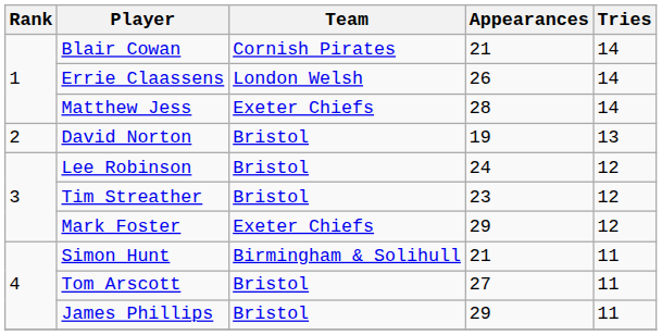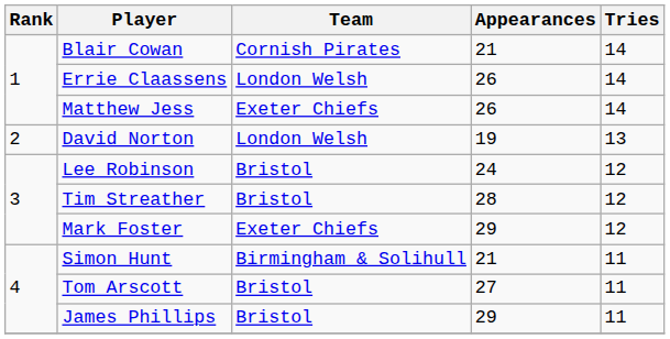Matthew Jess | Appearances: 28 -> 26
David Norton | Team: Bristol -> London Welsh
Tim Streather | Appearances: 23 -> 28
